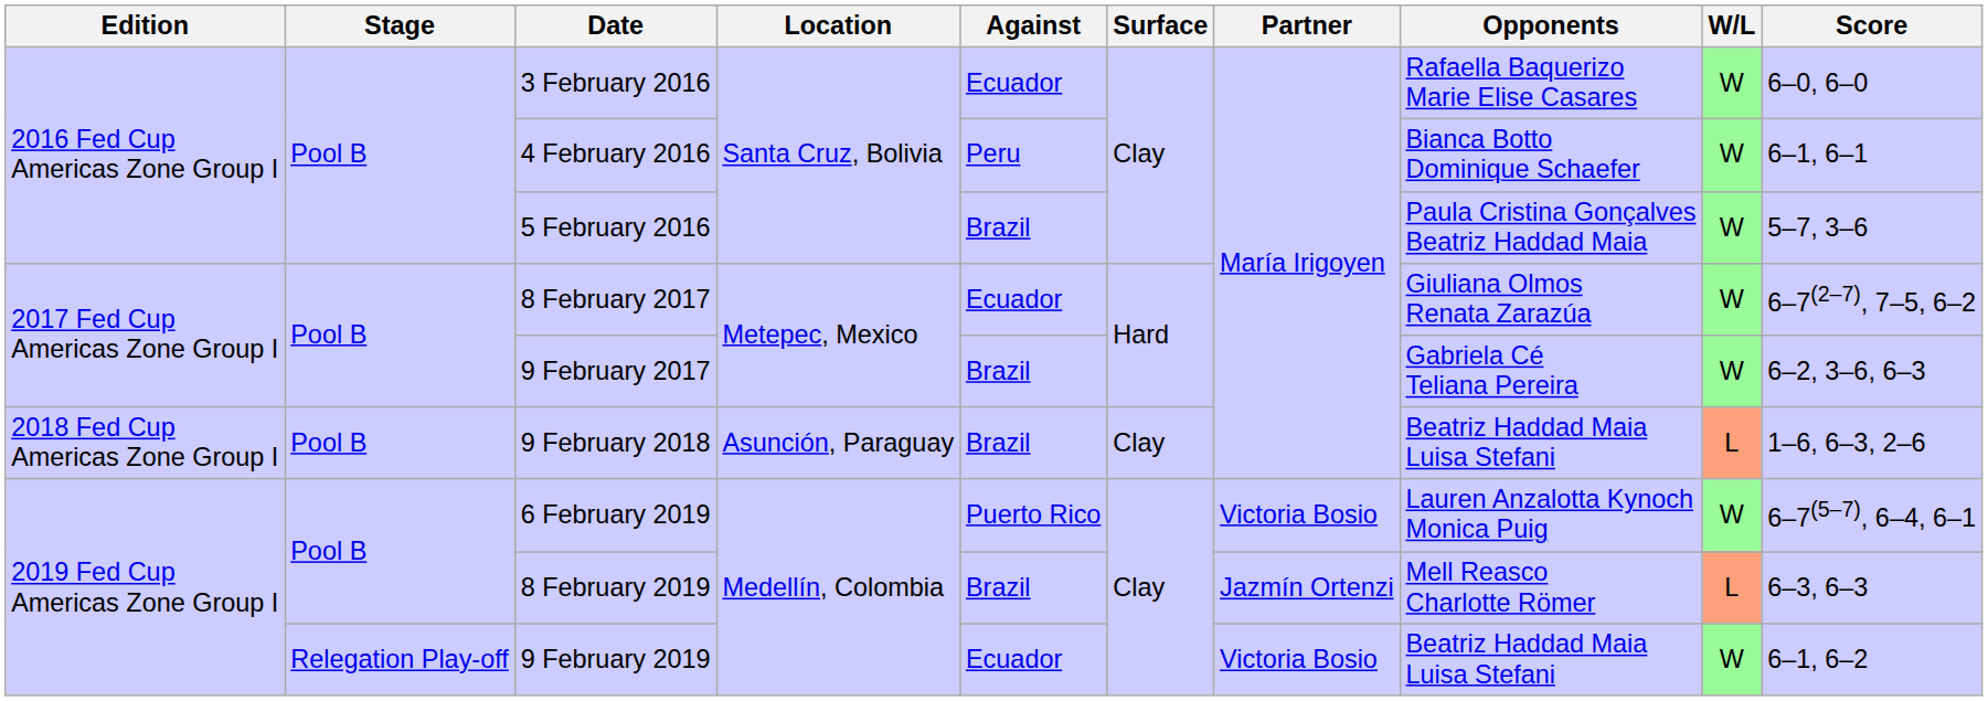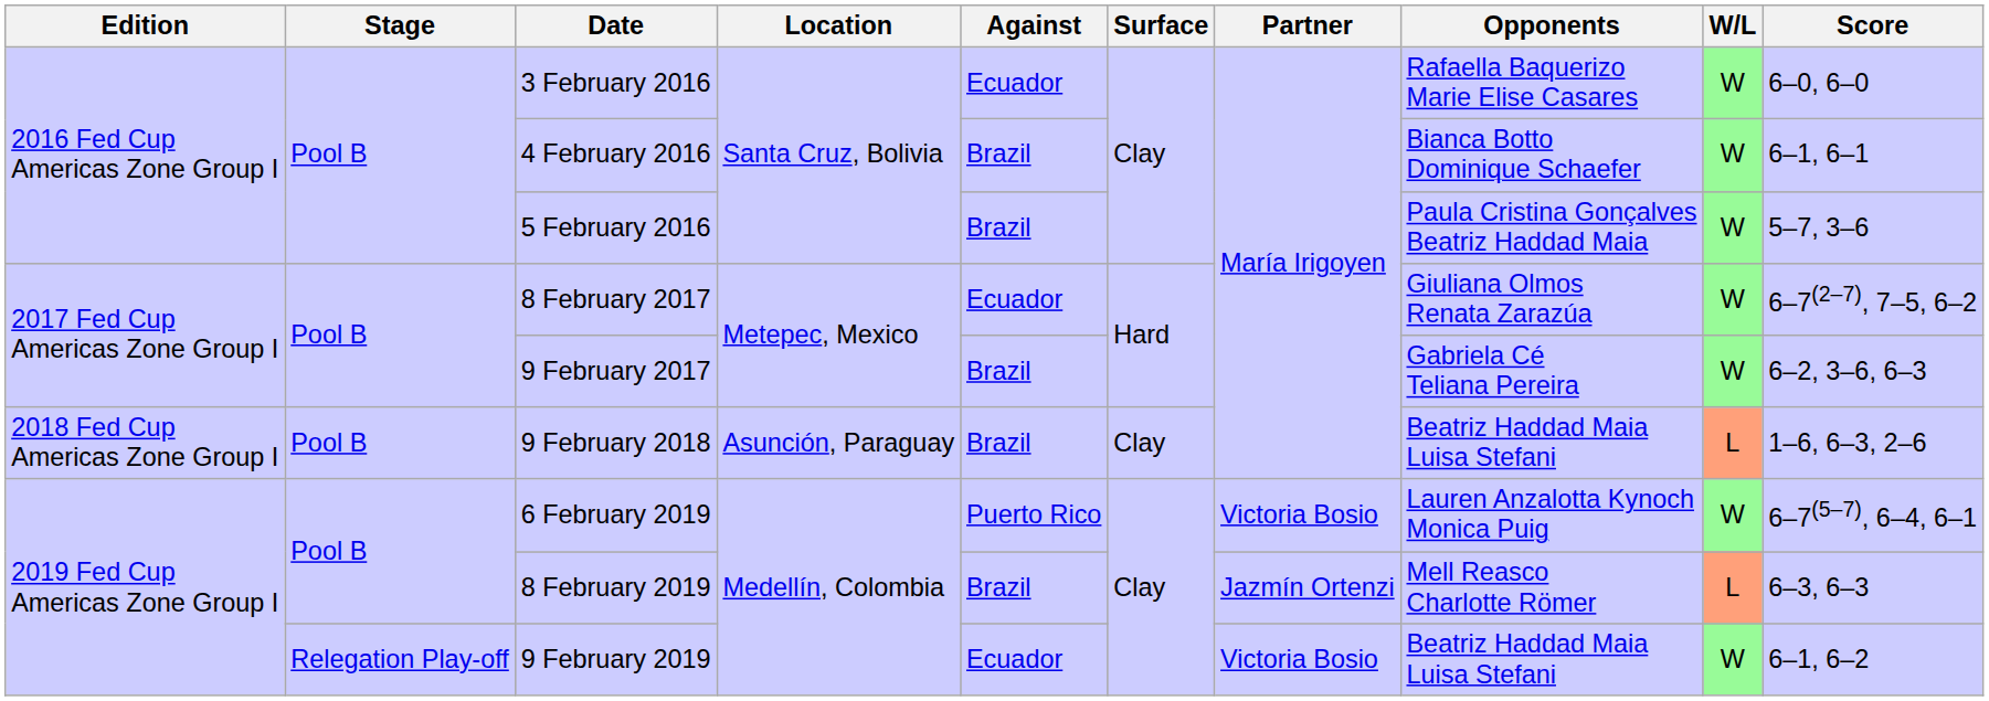4 February 2016 | Against: Peru -> Brazil
